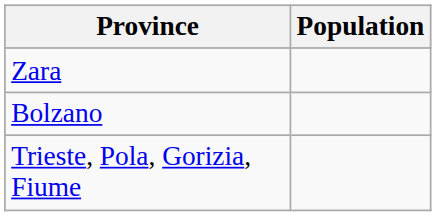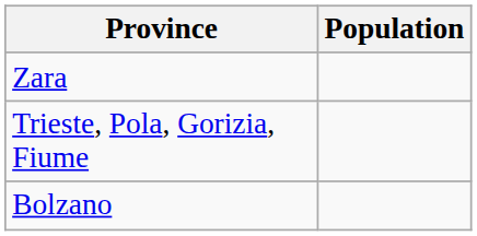rows swapped: Trieste, Pola, Gorizia, Fiume <-> Bolzano
